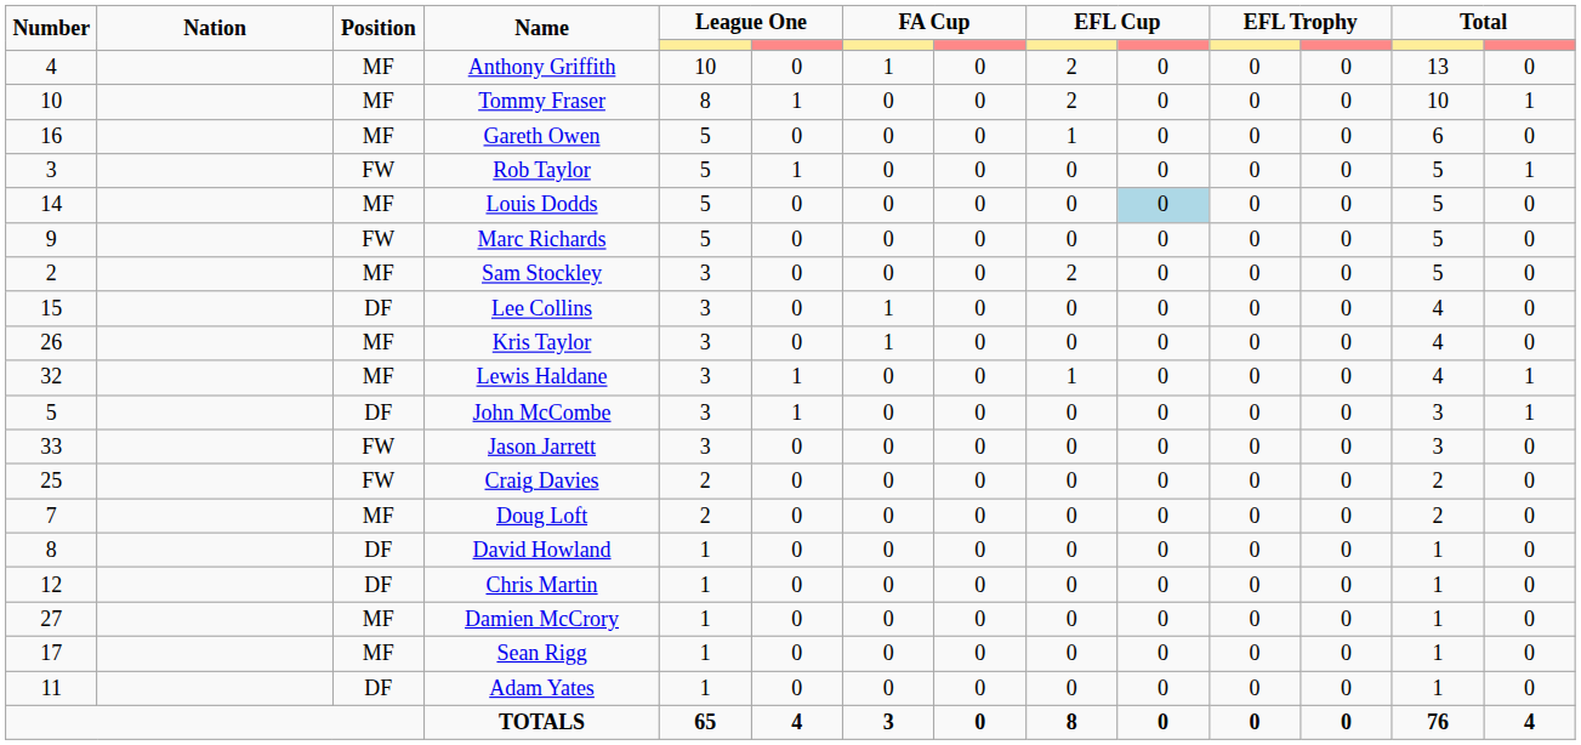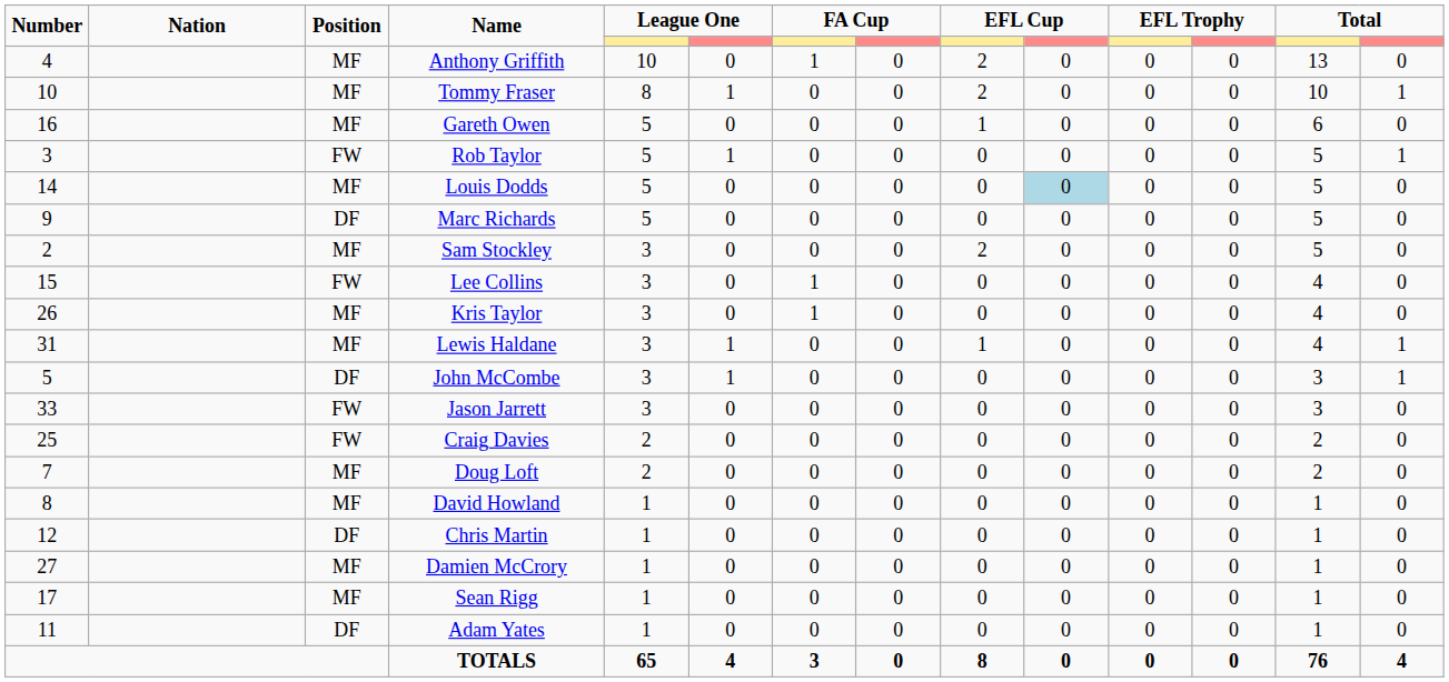Marc Richards | Position: FW -> DF
Lee Collins | Position: DF -> FW
Lewis Haldane | Number: 32 -> 31
David Howland | Position: DF -> MF
